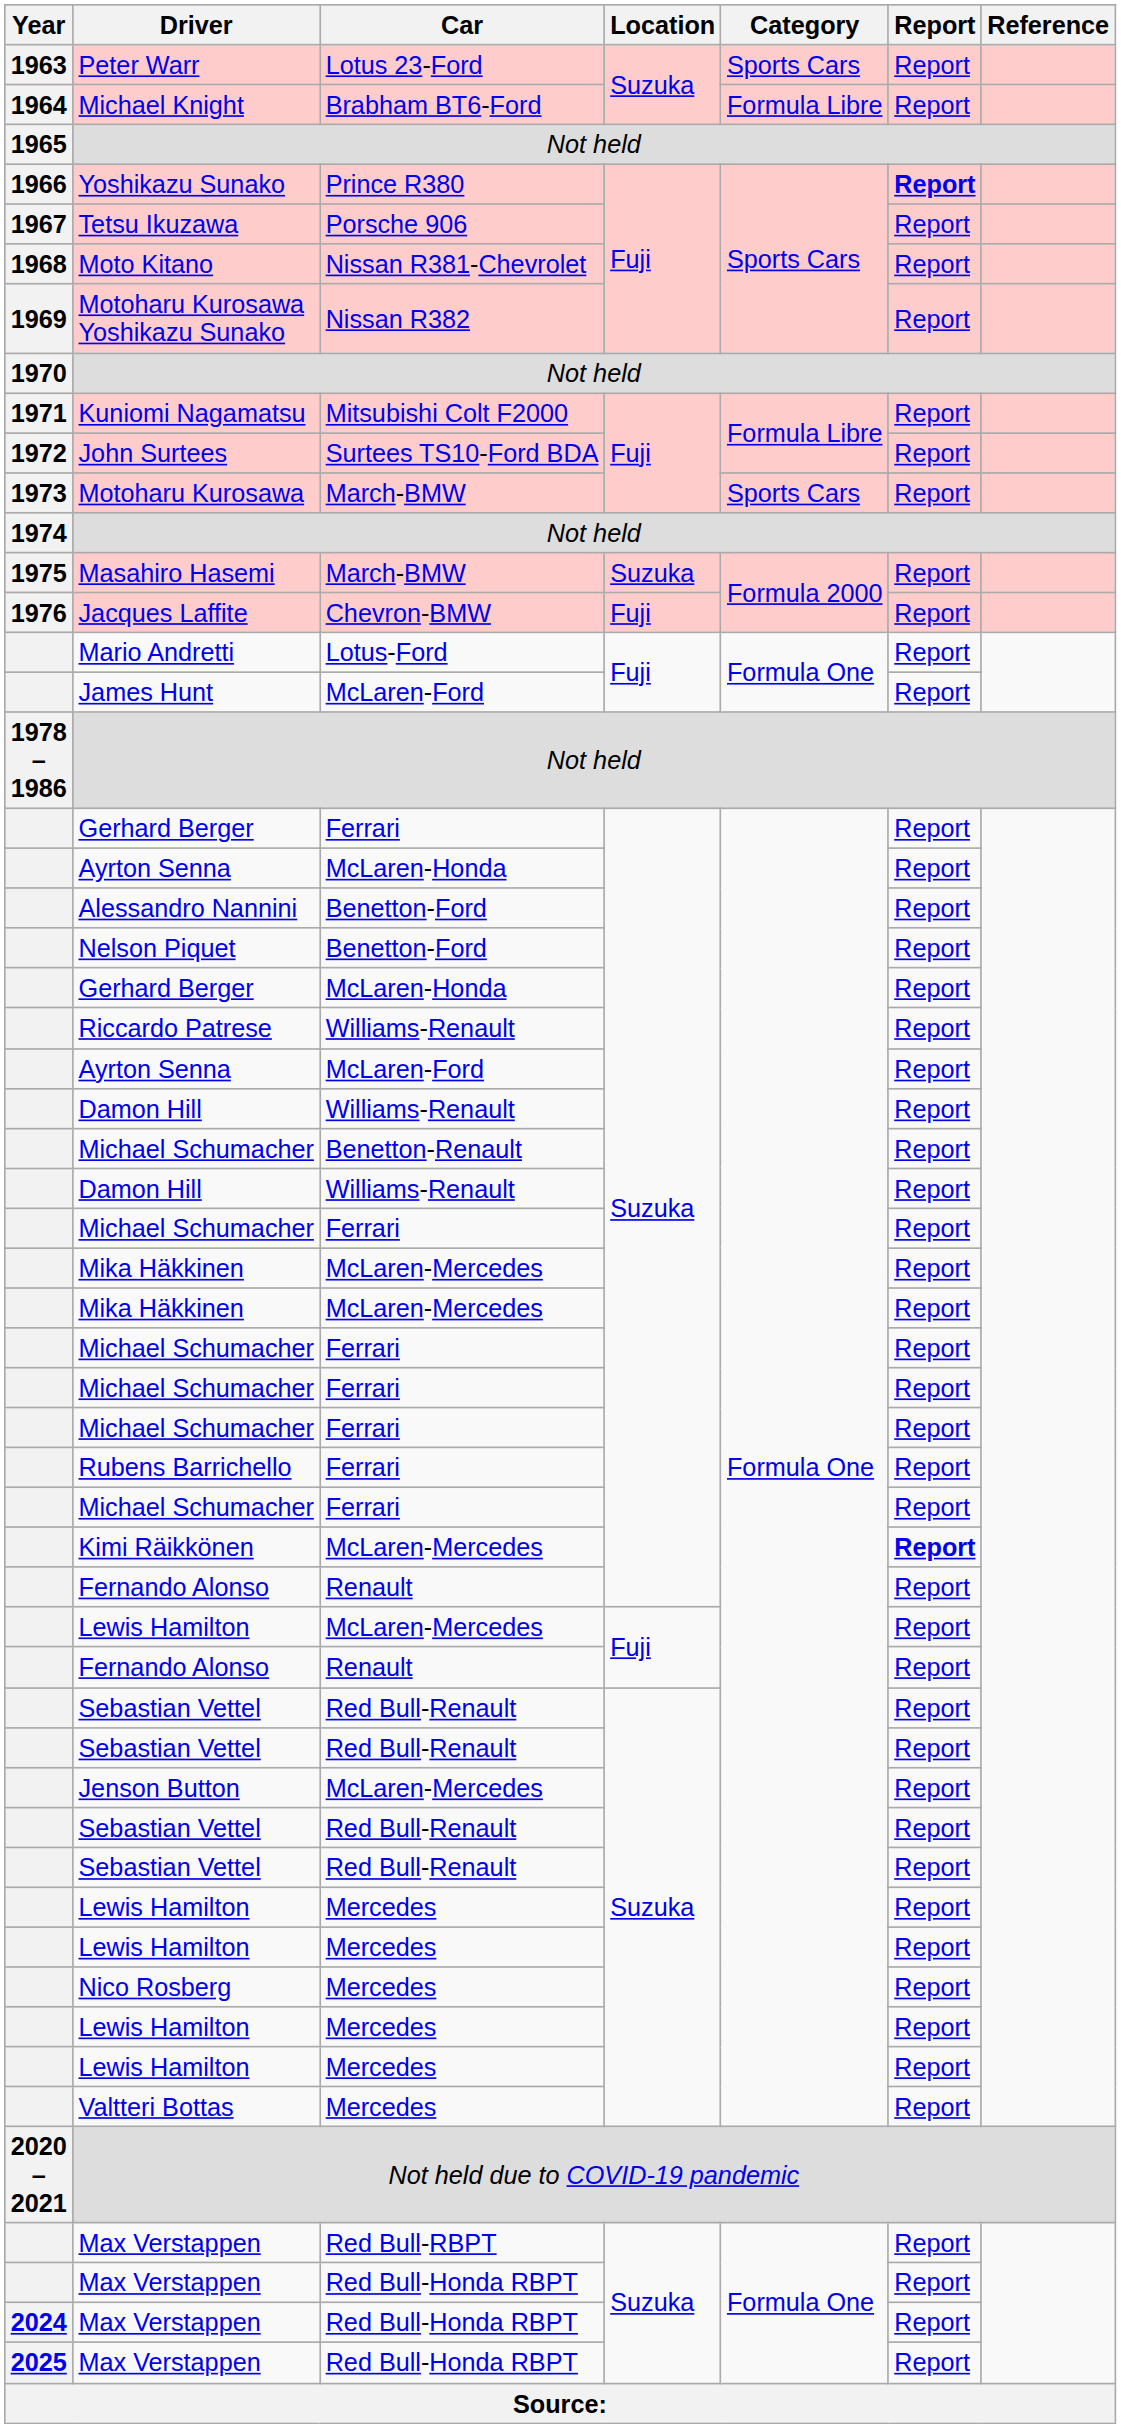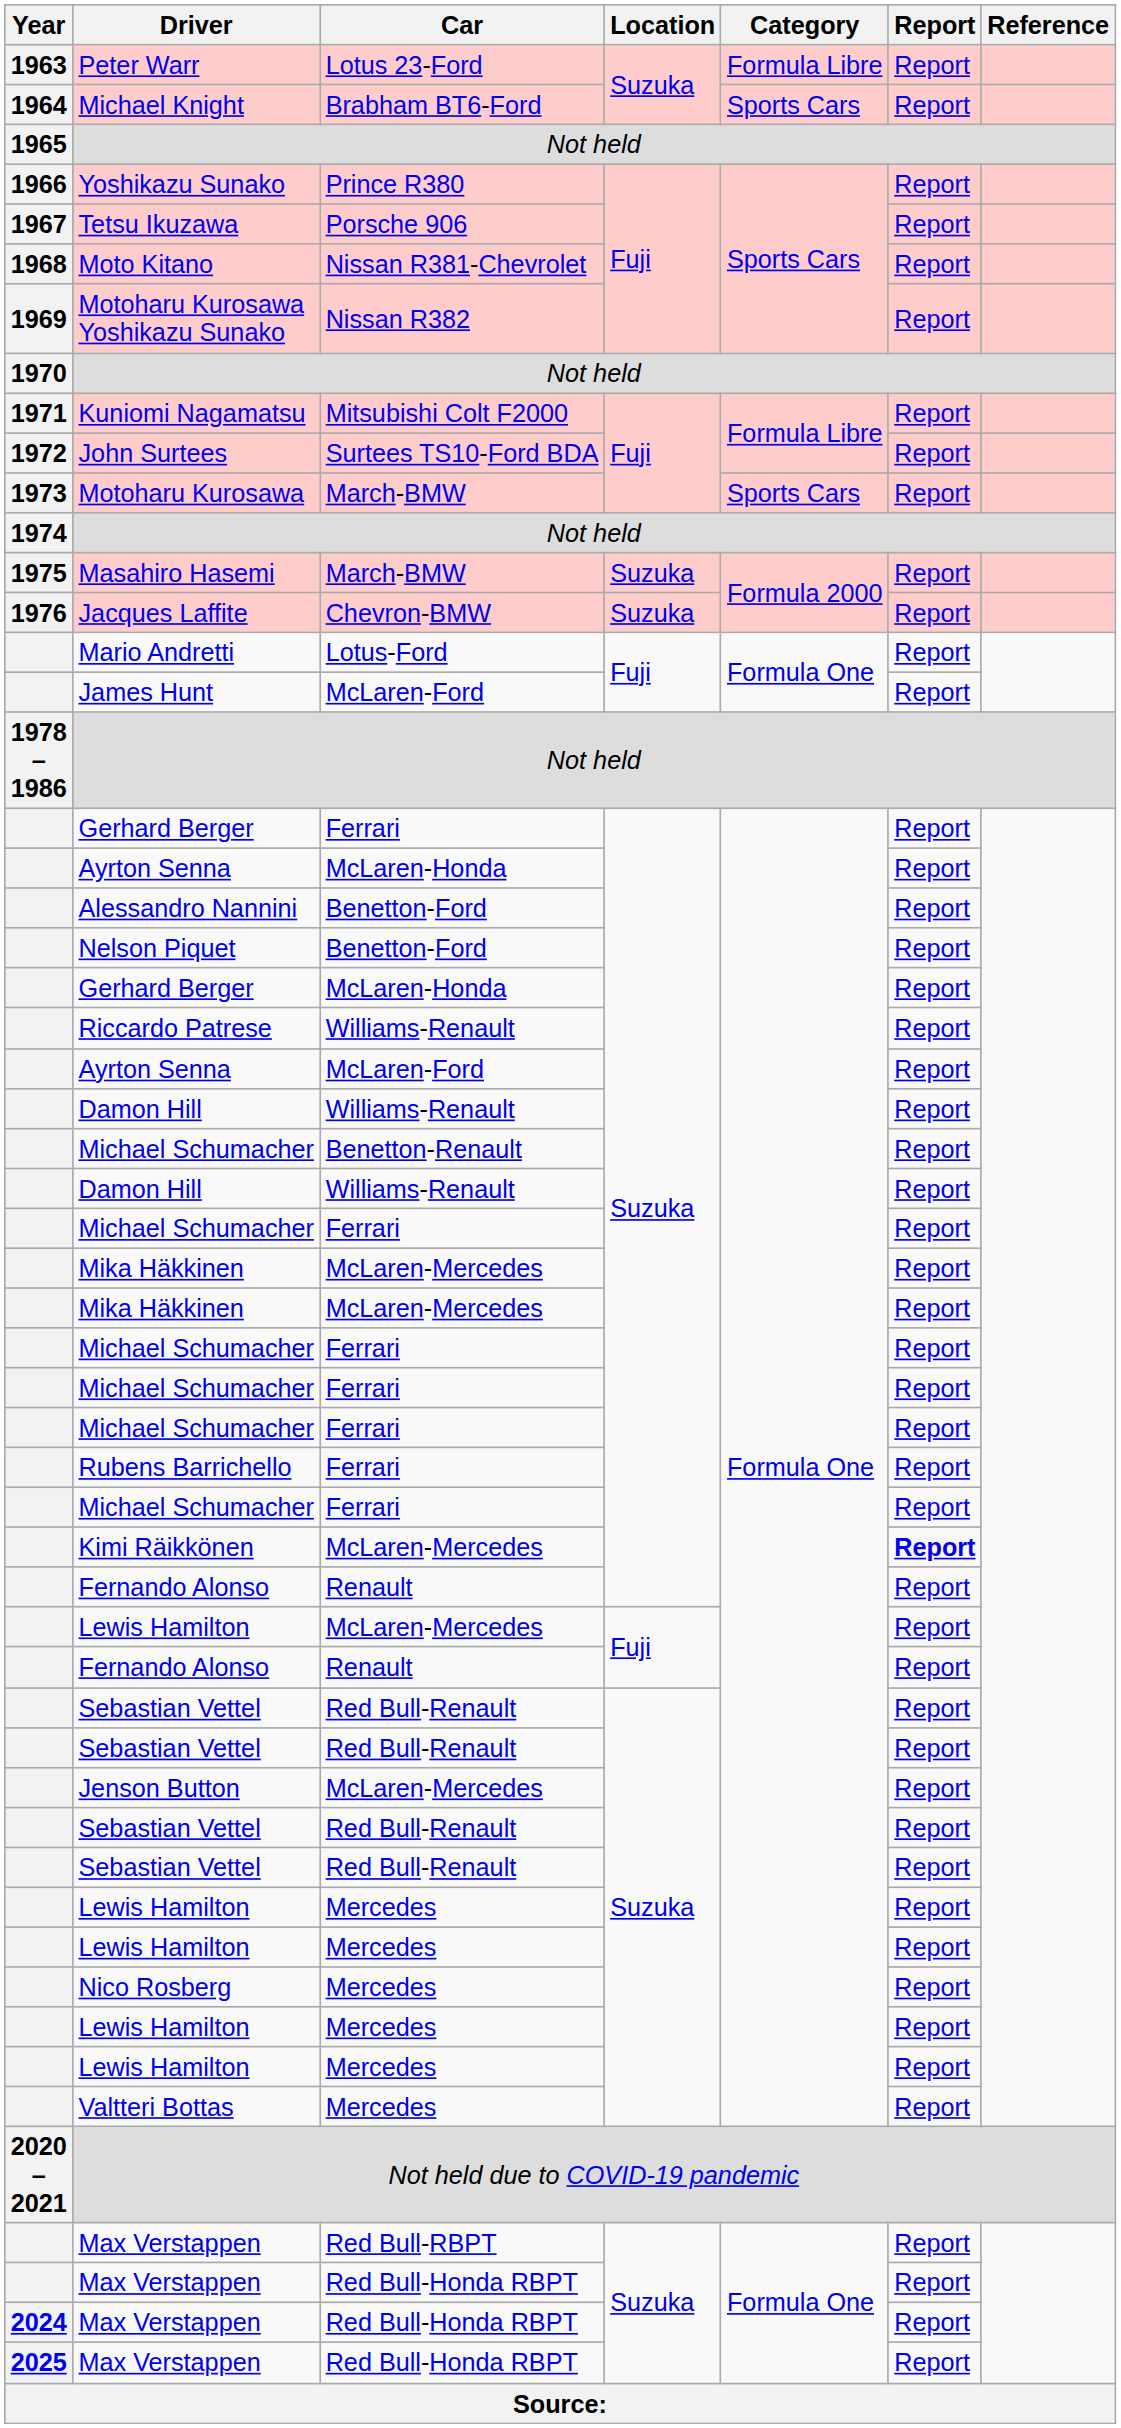Peter Warr | Category: Sports Cars -> Formula Libre
Michael Knight | Category: Formula Libre -> Sports Cars
Yoshikazu Sunako | Report: bold -> normal
Jacques Laffite | Location: Fuji -> Suzuka
